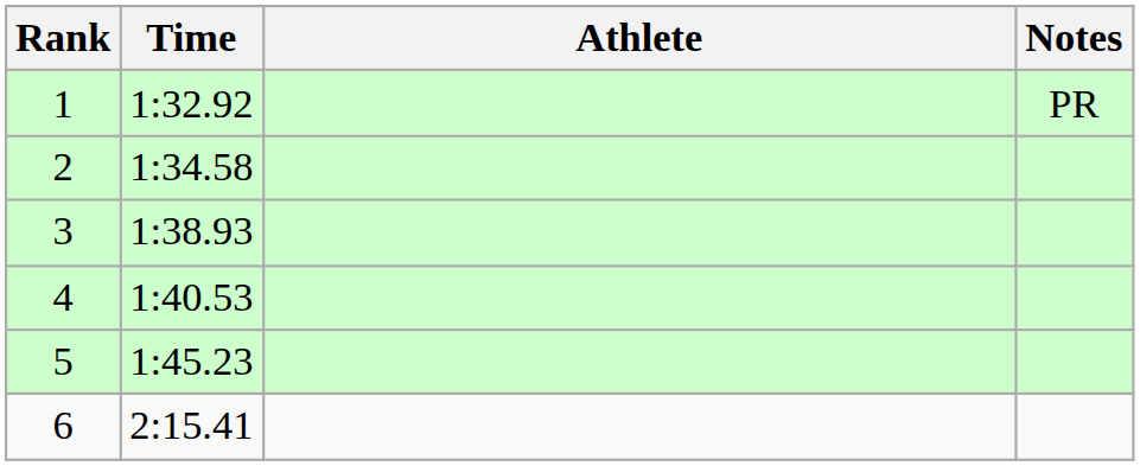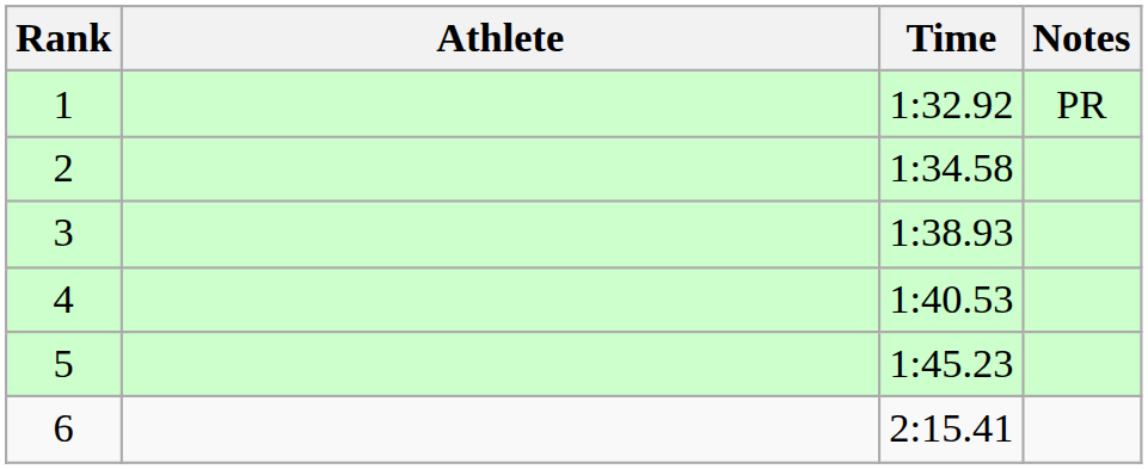columns swapped: Athlete <-> Time
